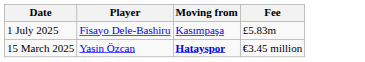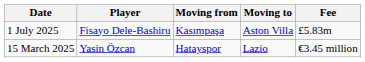+ column: Moving to | Aston Villa | Lazio
15 March 2025 | Moving from: bold -> normal
